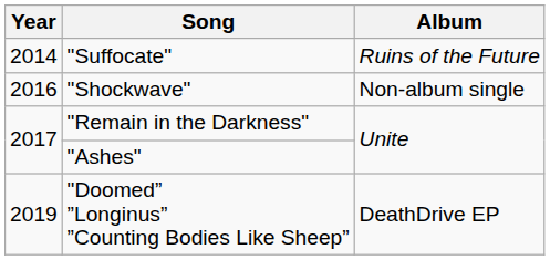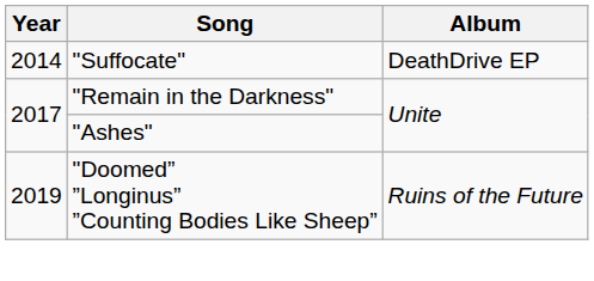"Suffocate" | Album: Ruins of the Future -> DeathDrive EP
- row: 2016 | "Shockwave" | Non-album single
"Doomed” ”Longinus” ”Counting Bodies Like Sheep” | Album: DeathDrive EP -> Ruins of the Future
